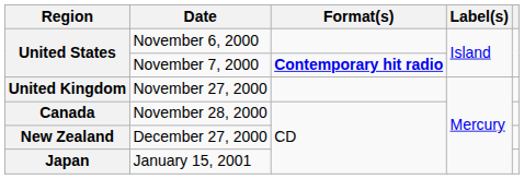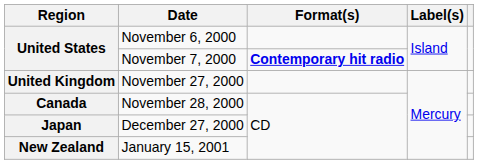December 27, 2000 | Region: New Zealand -> Japan
January 15, 2001 | Region: Japan -> New Zealand
